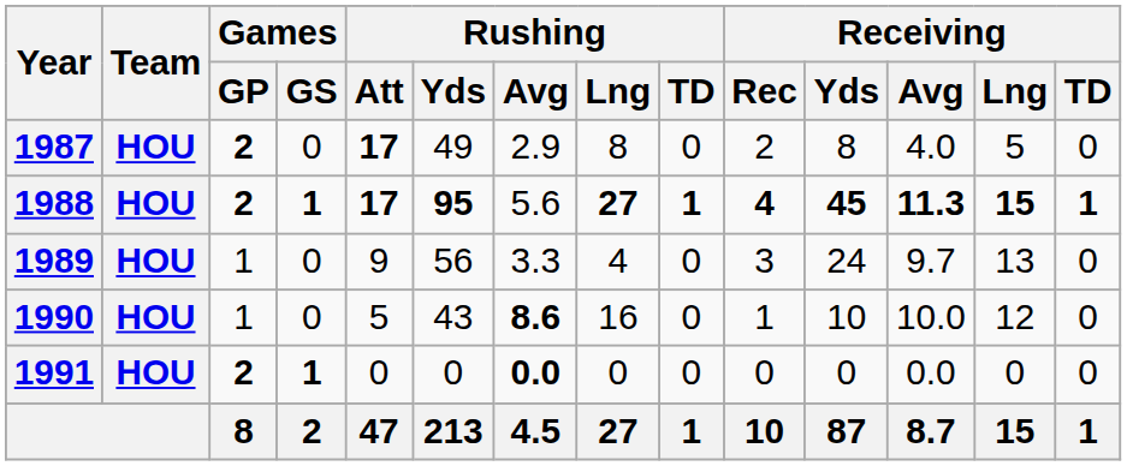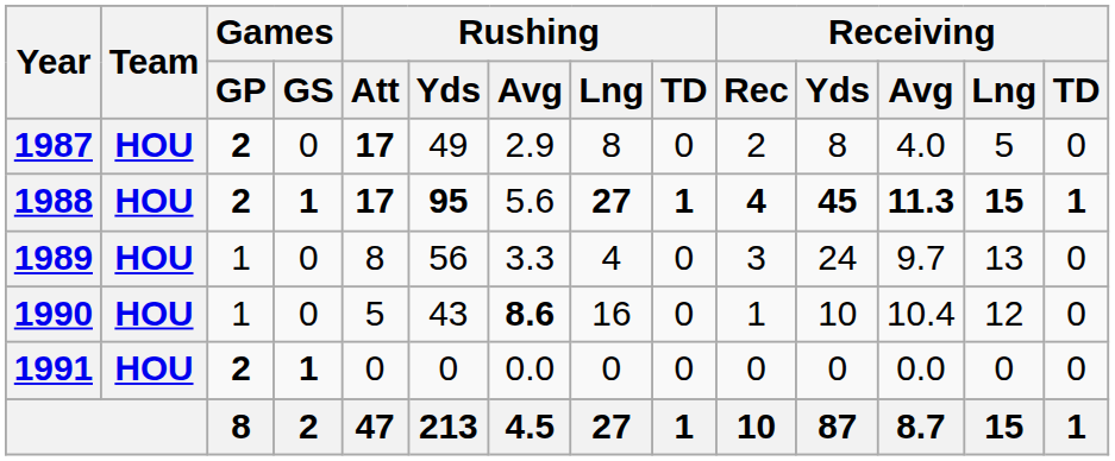1989 | Rushing / Att: 9 -> 8
1990 | Receiving / Avg: 10.0 -> 10.4
1991 | Rushing / Avg: bold -> normal
